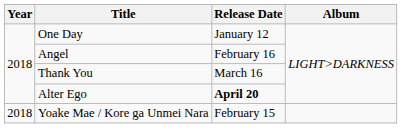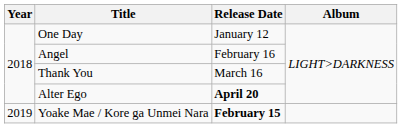Yoake Mae / Kore ga Unmei Nara | Year: 2018 -> 2019
Yoake Mae / Kore ga Unmei Nara | Release Date: normal -> bold
